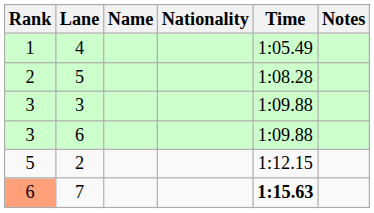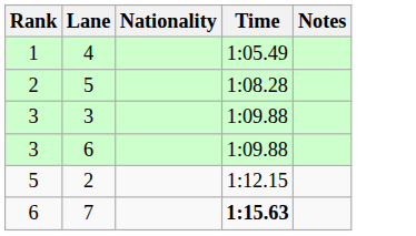- column: Name
7 | Rank: lightsalmon background -> no background
